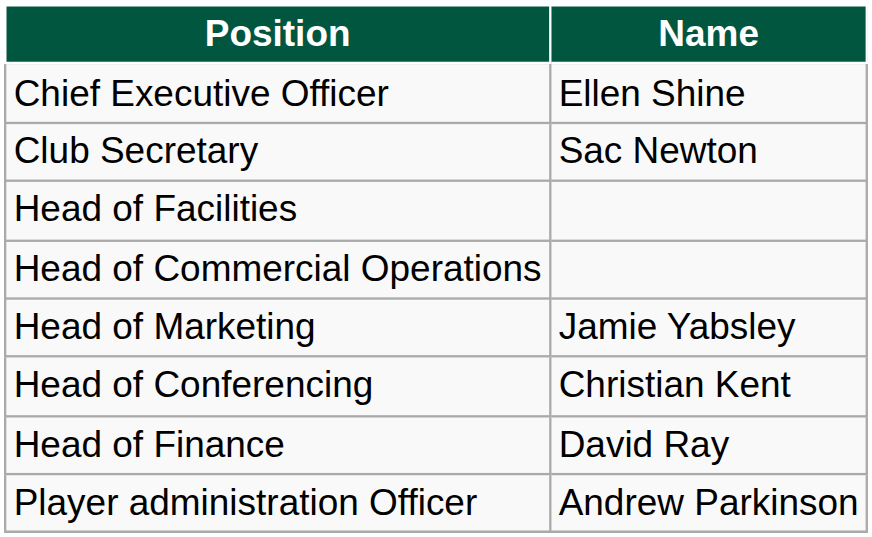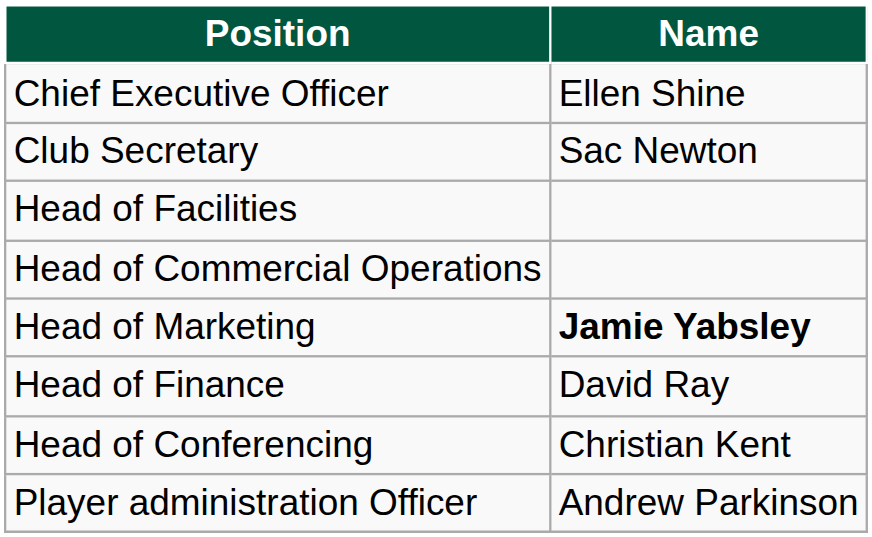Head of Marketing | Name: normal -> bold
rows swapped: Head of Conferencing <-> Head of Finance
